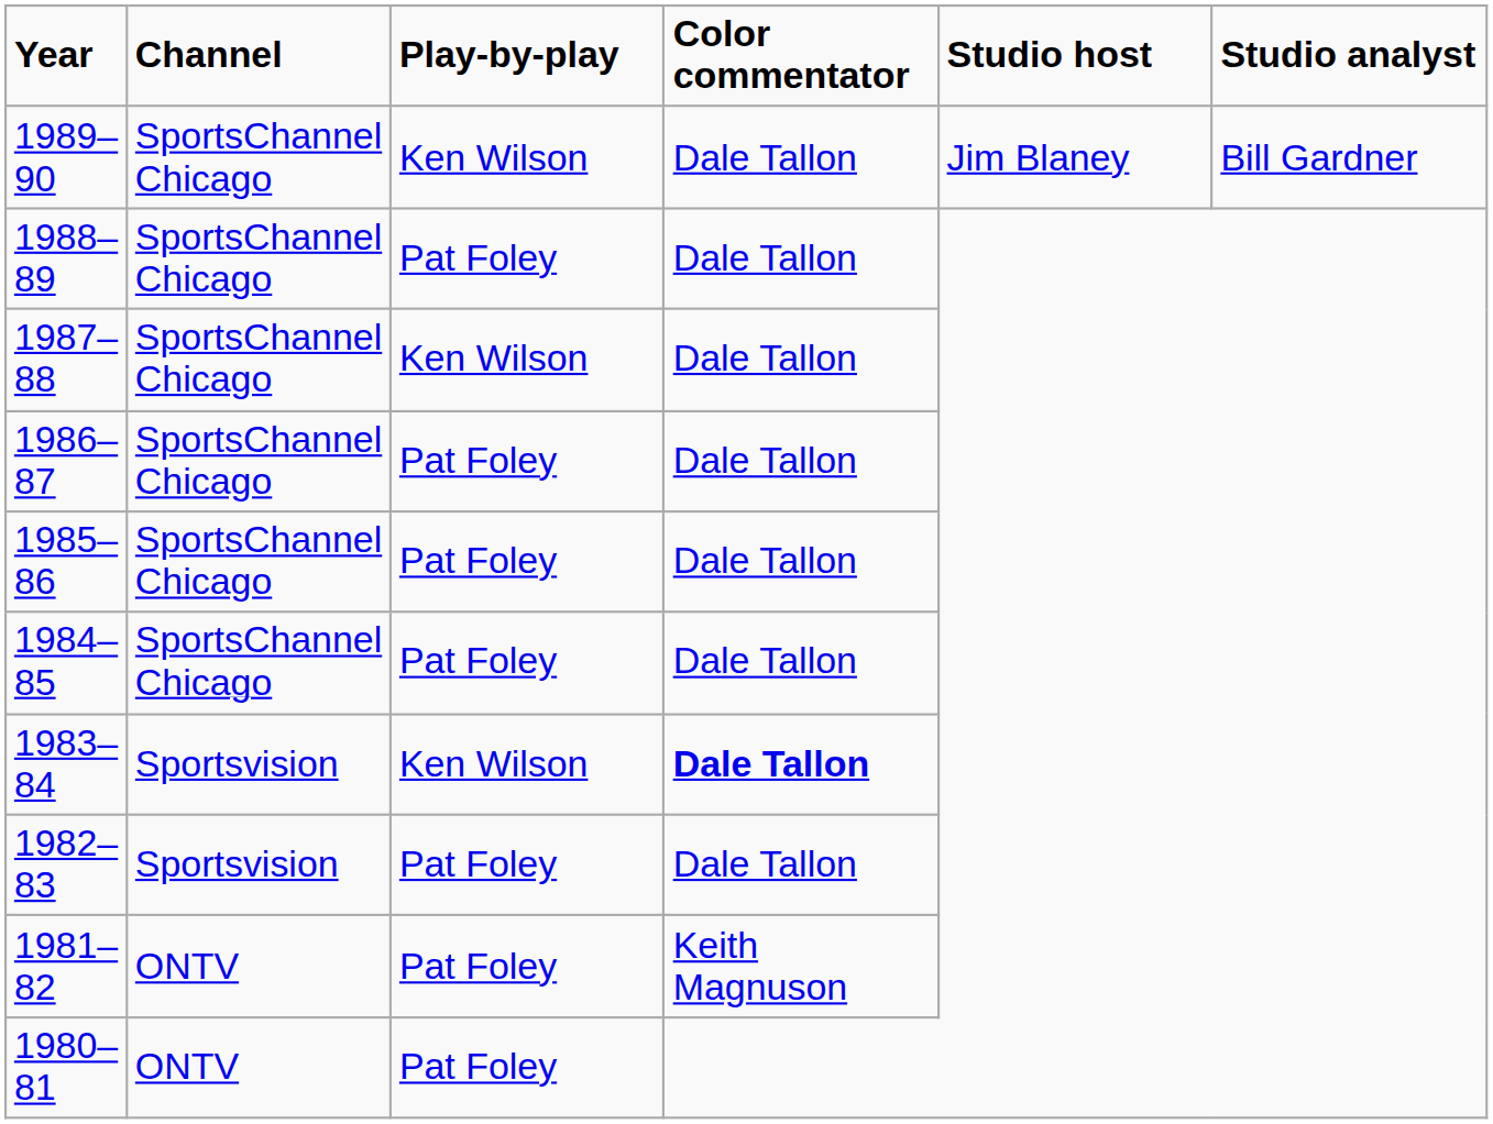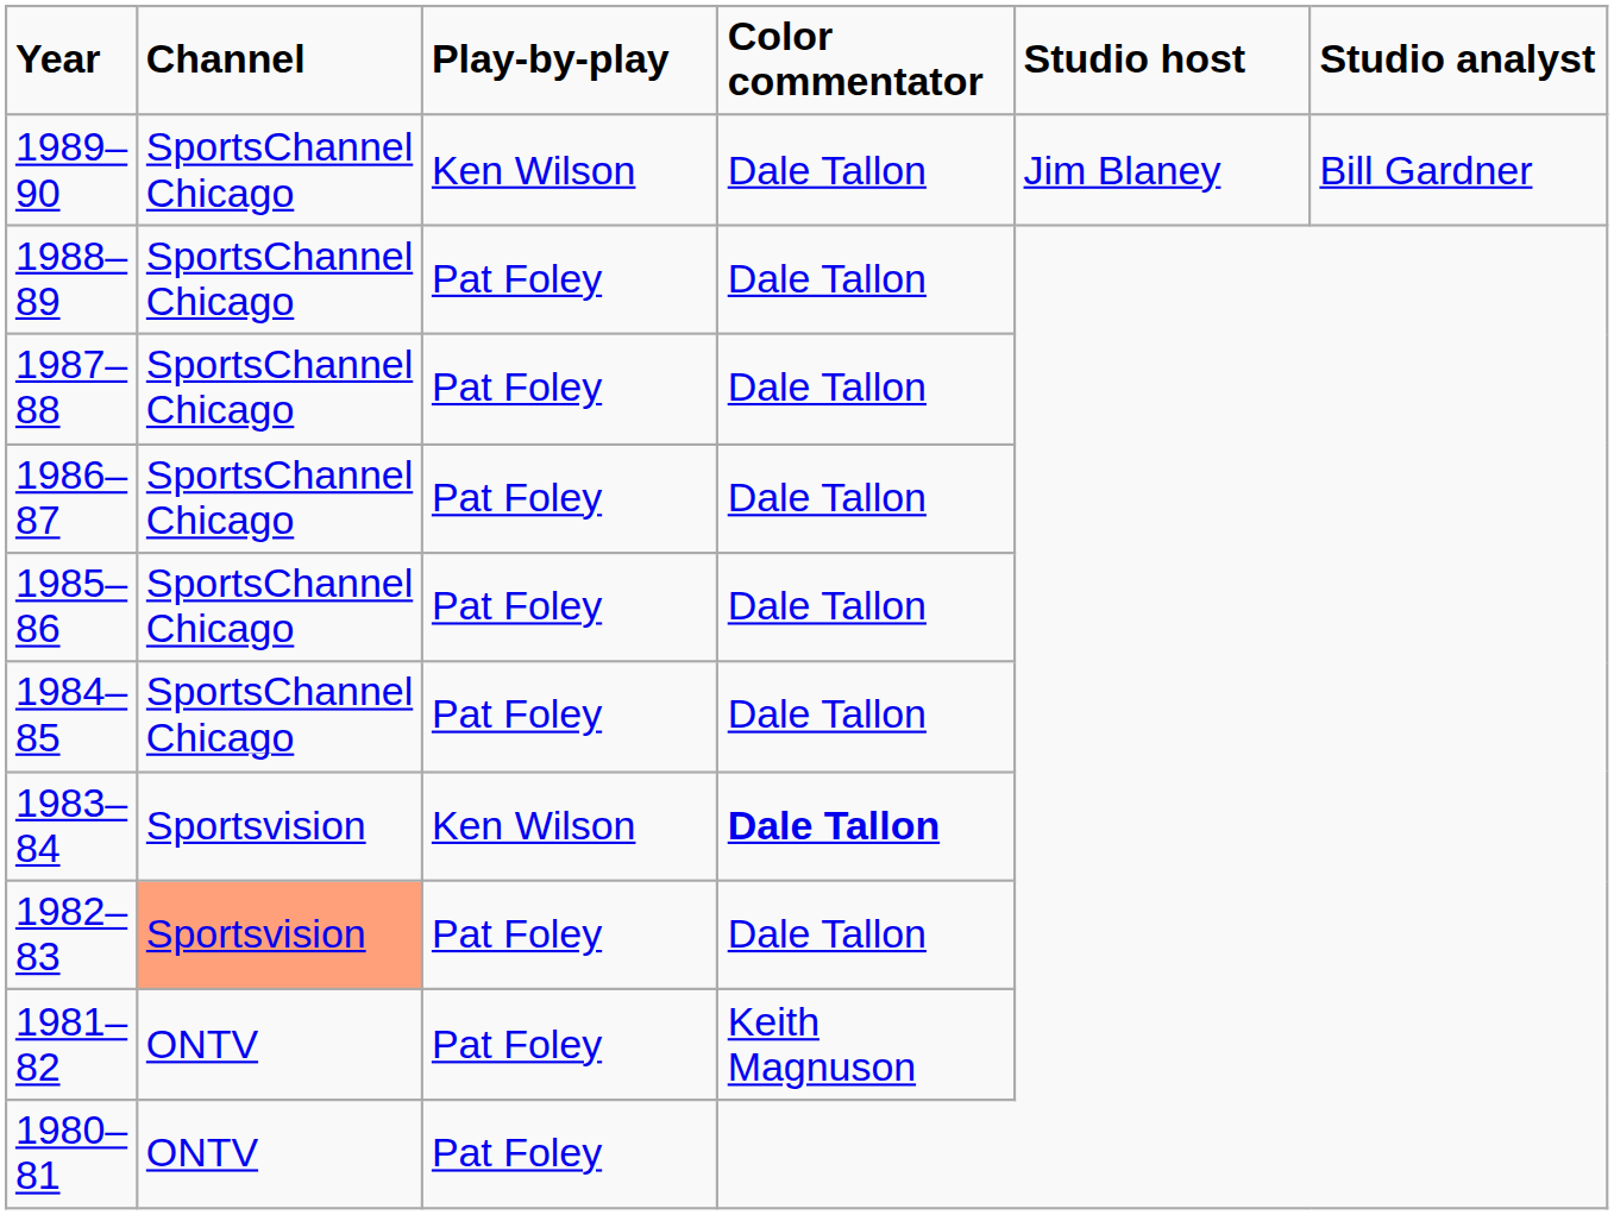1987–88 | Play-by-play: Ken Wilson -> Pat Foley
1982–83 | Channel: no background -> lightsalmon background
